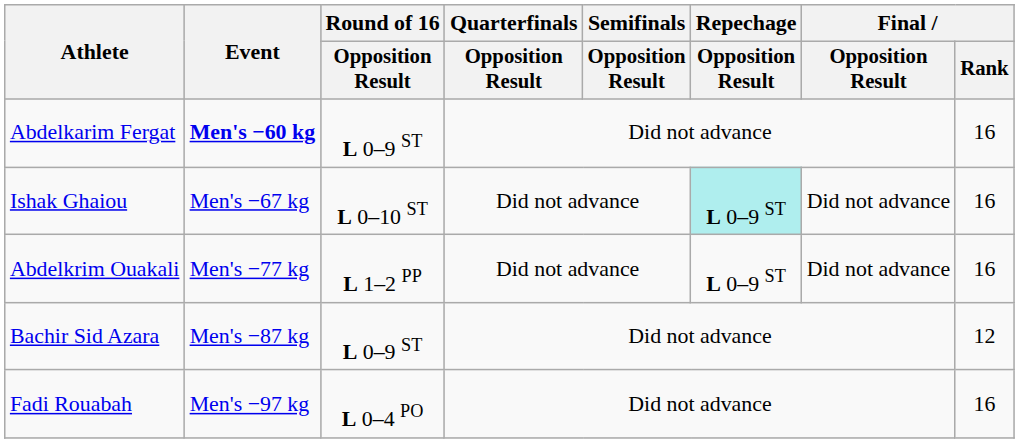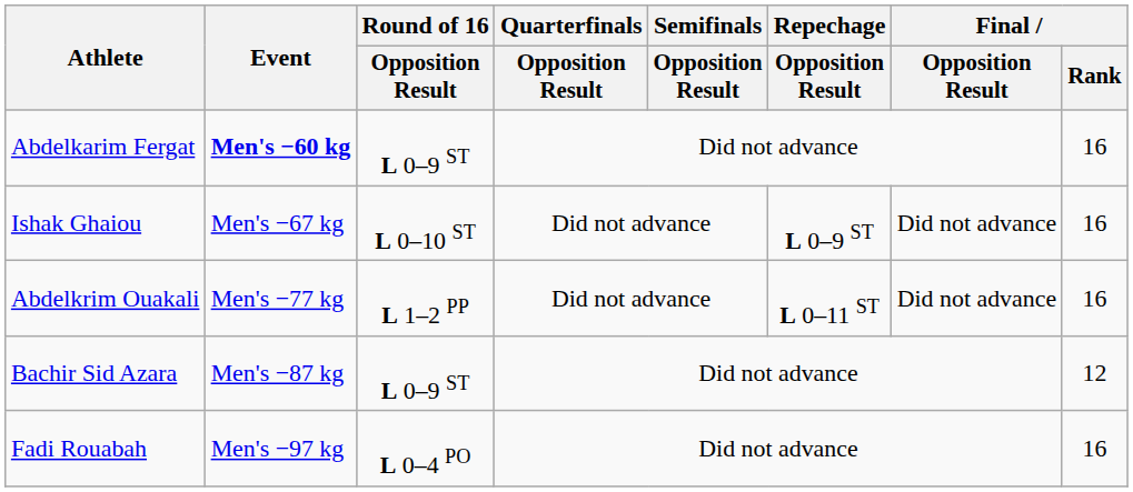Ishak Ghaiou | Repechage / Opposition Result: paleturquoise background -> no background
Abdelkrim Ouakali | Repechage / Opposition Result: L 0–9 ST -> L 0–11 ST
